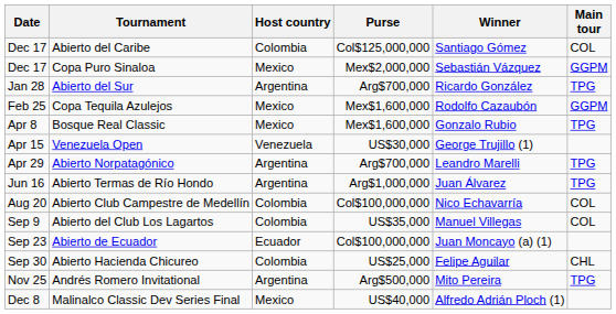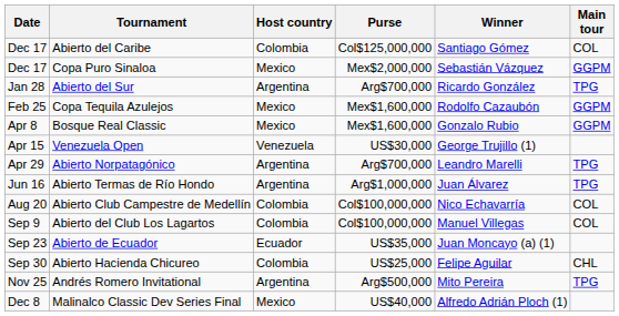Bosque Real Classic | Main tour: TPG -> GGPM
Abierto del Club Los Lagartos | Purse: US$35,000 -> Col$100,000,000
Abierto de Ecuador | Purse: Col$100,000,000 -> US$35,000
